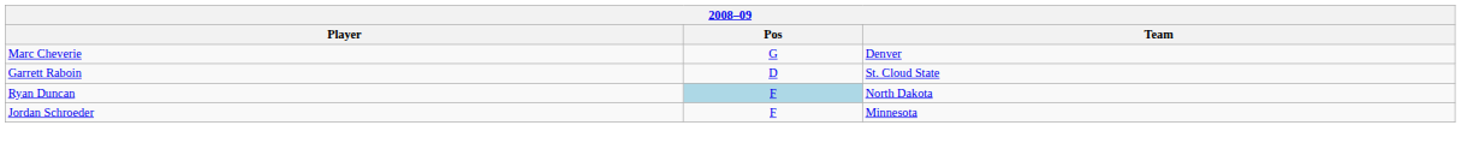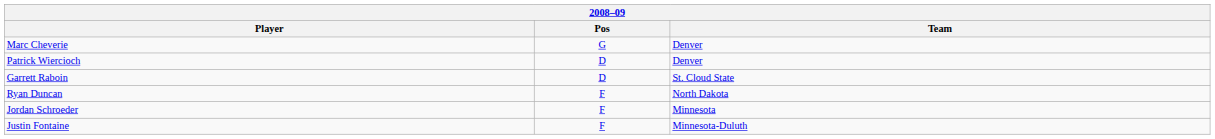+ row: Patrick Wiercioch | D | Denver
Ryan Duncan | Pos: lightblue background -> no background
+ row: Justin Fontaine | F | Minnesota-Duluth
